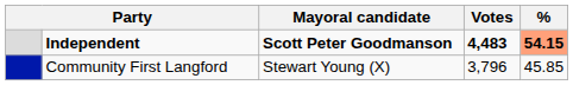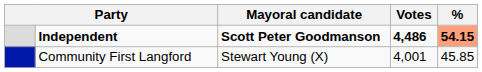Independent | Votes: 4,483 -> 4,486
Community First Langford | Votes: 3,796 -> 4,001
